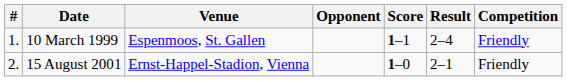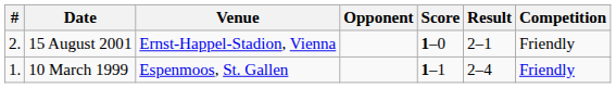rows swapped: 10 March 1999 <-> 15 August 2001
